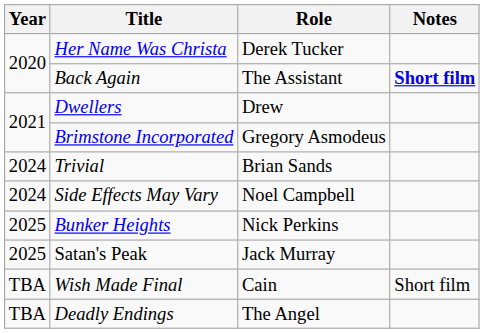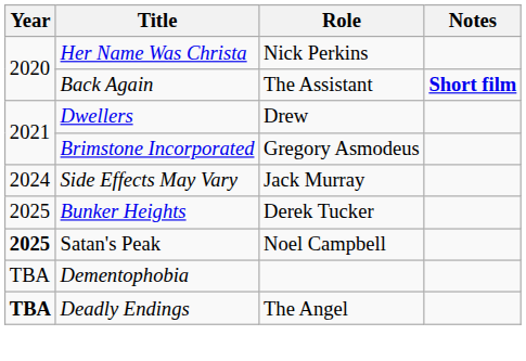Her Name Was Christa | Role: Derek Tucker -> Nick Perkins
- row: 2024 | Trivial | Brian Sands
Side Effects May Vary | Role: Noel Campbell -> Jack Murray
Bunker Heights | Role: Nick Perkins -> Derek Tucker
Satan's Peak | Year: normal -> bold
Satan's Peak | Role: Jack Murray -> Noel Campbell
+ row: TBA | Dementophobia
- row: TBA | Wish Made Final | Cain | Short film
Deadly Endings | Year: normal -> bold
